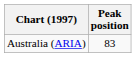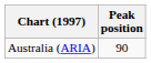Australia (ARIA) | Peak position: 83 -> 90
